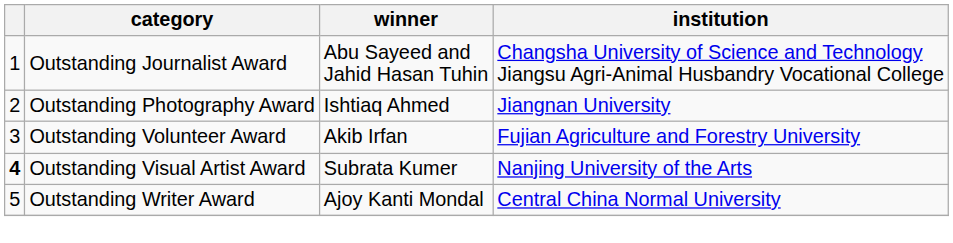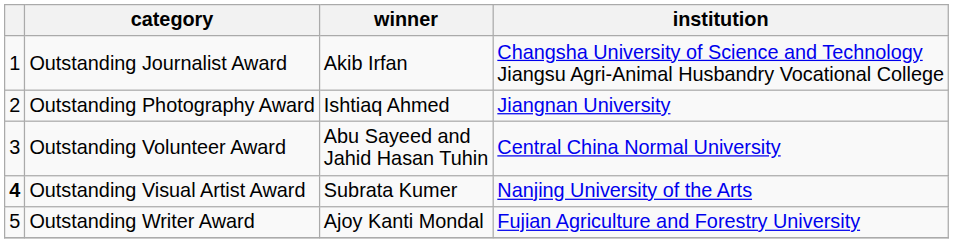Outstanding Journalist Award | winner: Abu Sayeed and Jahid Hasan Tuhin -> Akib Irfan
Outstanding Volunteer Award | winner: Akib Irfan -> Abu Sayeed and Jahid Hasan Tuhin
Outstanding Volunteer Award | institution: Fujian Agriculture and Forestry University -> Central China Normal University
Outstanding Writer Award | institution: Central China Normal University -> Fujian Agriculture and Forestry University
